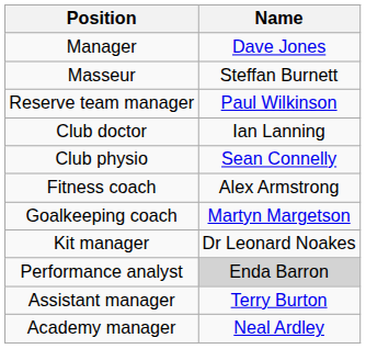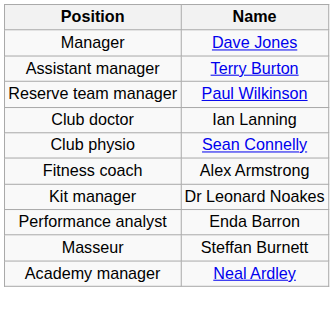rows swapped: Assistant manager <-> Masseur
- row: Goalkeeping coach | Martyn Margetson
Performance analyst | Name: lightgrey background -> no background
